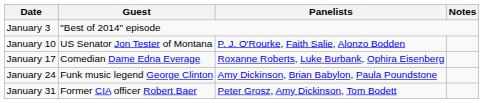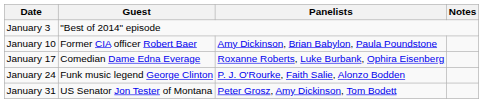January 10 | Guest: US Senator Jon Tester of Montana -> Former CIA officer Robert Baer
January 10 | Panelists: P. J. O'Rourke, Faith Salie, Alonzo Bodden -> Amy Dickinson, Brian Babylon, Paula Poundstone
January 24 | Panelists: Amy Dickinson, Brian Babylon, Paula Poundstone -> P. J. O'Rourke, Faith Salie, Alonzo Bodden
January 31 | Guest: Former CIA officer Robert Baer -> US Senator Jon Tester of Montana
